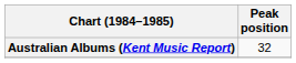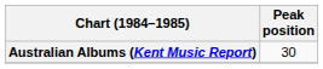Australian Albums (Kent Music Report) | Peak position: 32 -> 30
